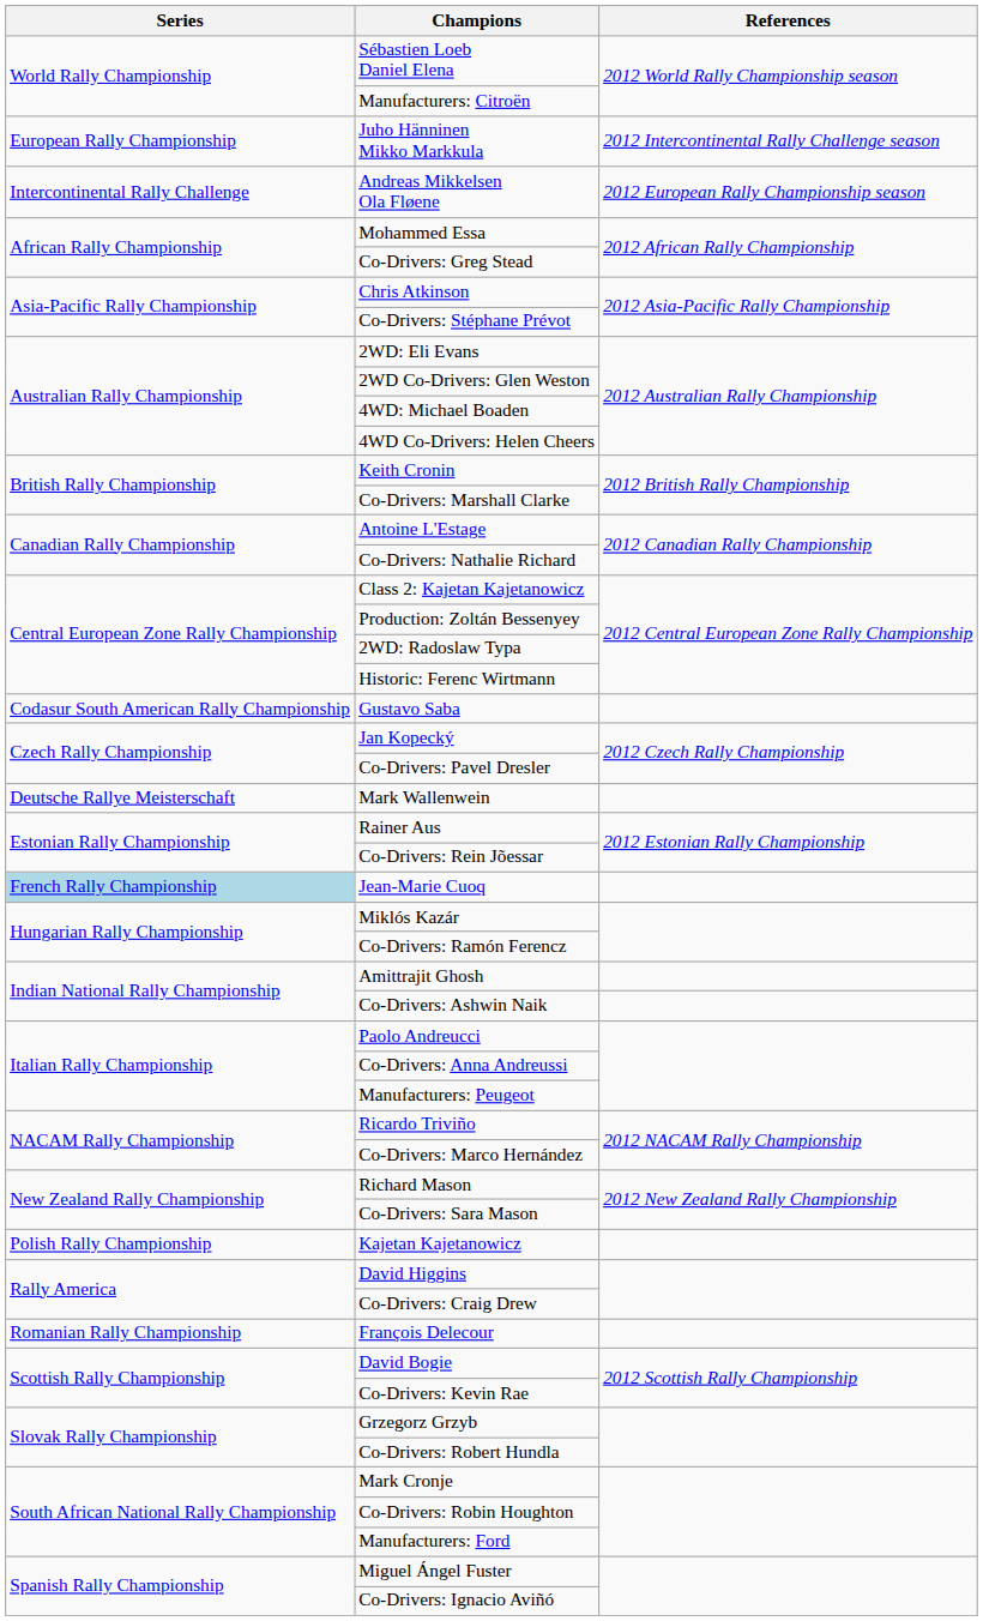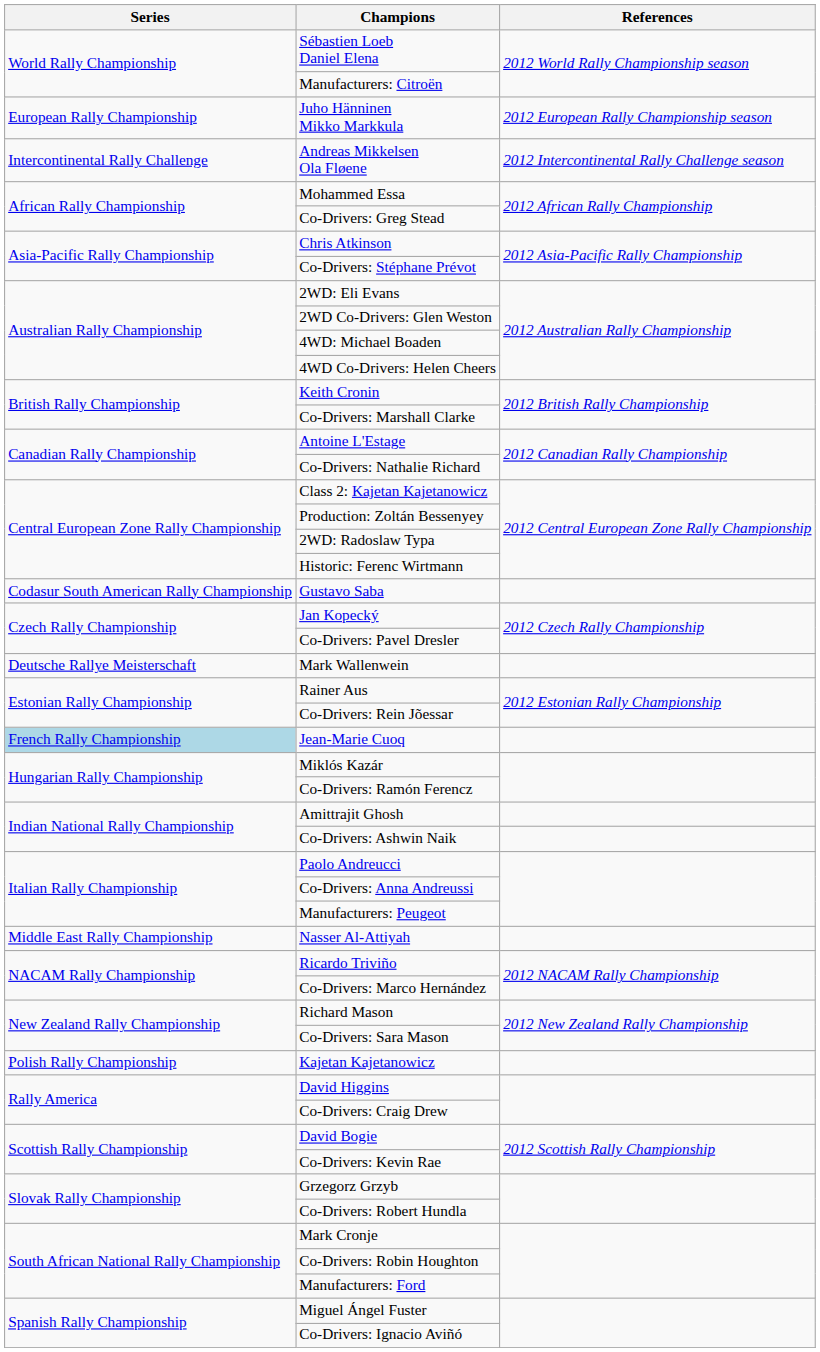Juho Hänninen Mikko Markkula | References: 2012 Intercontinental Rally Challenge season -> 2012 European Rally Championship season
Andreas Mikkelsen Ola Fløene | References: 2012 European Rally Championship season -> 2012 Intercontinental Rally Challenge season
+ row: Middle East Rally Championship | Nasser Al-Attiyah
- row: Romanian Rally Championship | François Delecour
